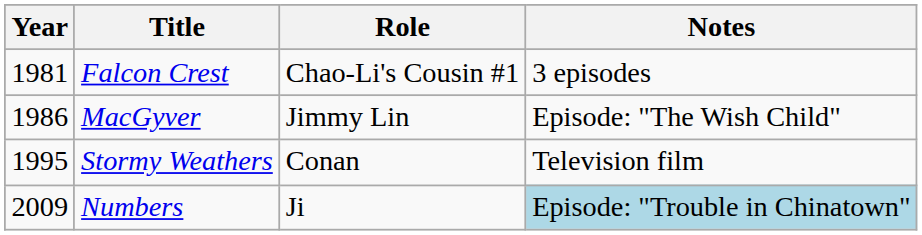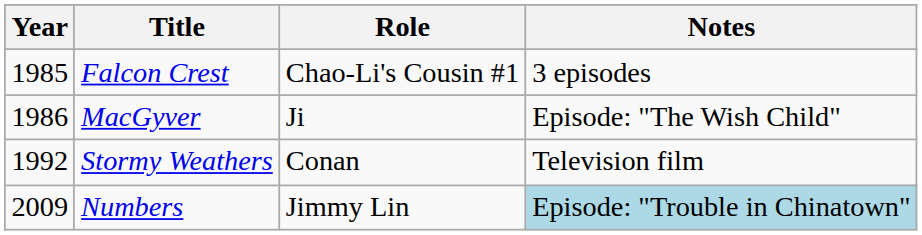Falcon Crest | Year: 1981 -> 1985
MacGyver | Role: Jimmy Lin -> Ji
Stormy Weathers | Year: 1995 -> 1992
Numbers | Role: Ji -> Jimmy Lin
